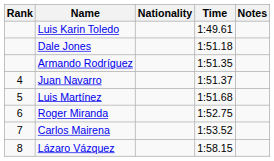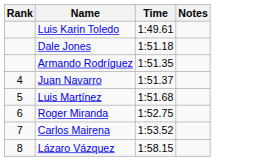- column: Nationality
